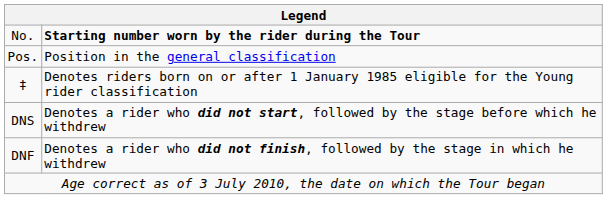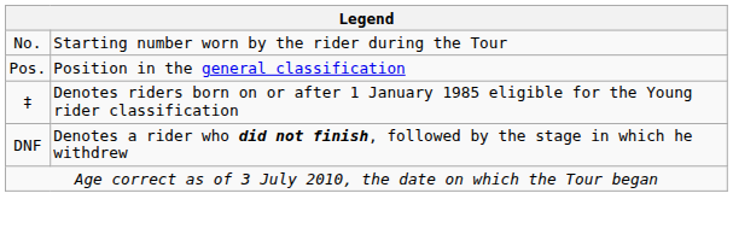No. | column 2: bold -> normal
- row: DNS | Denotes a rider who did not start, followed by the stage before which he withdrew
